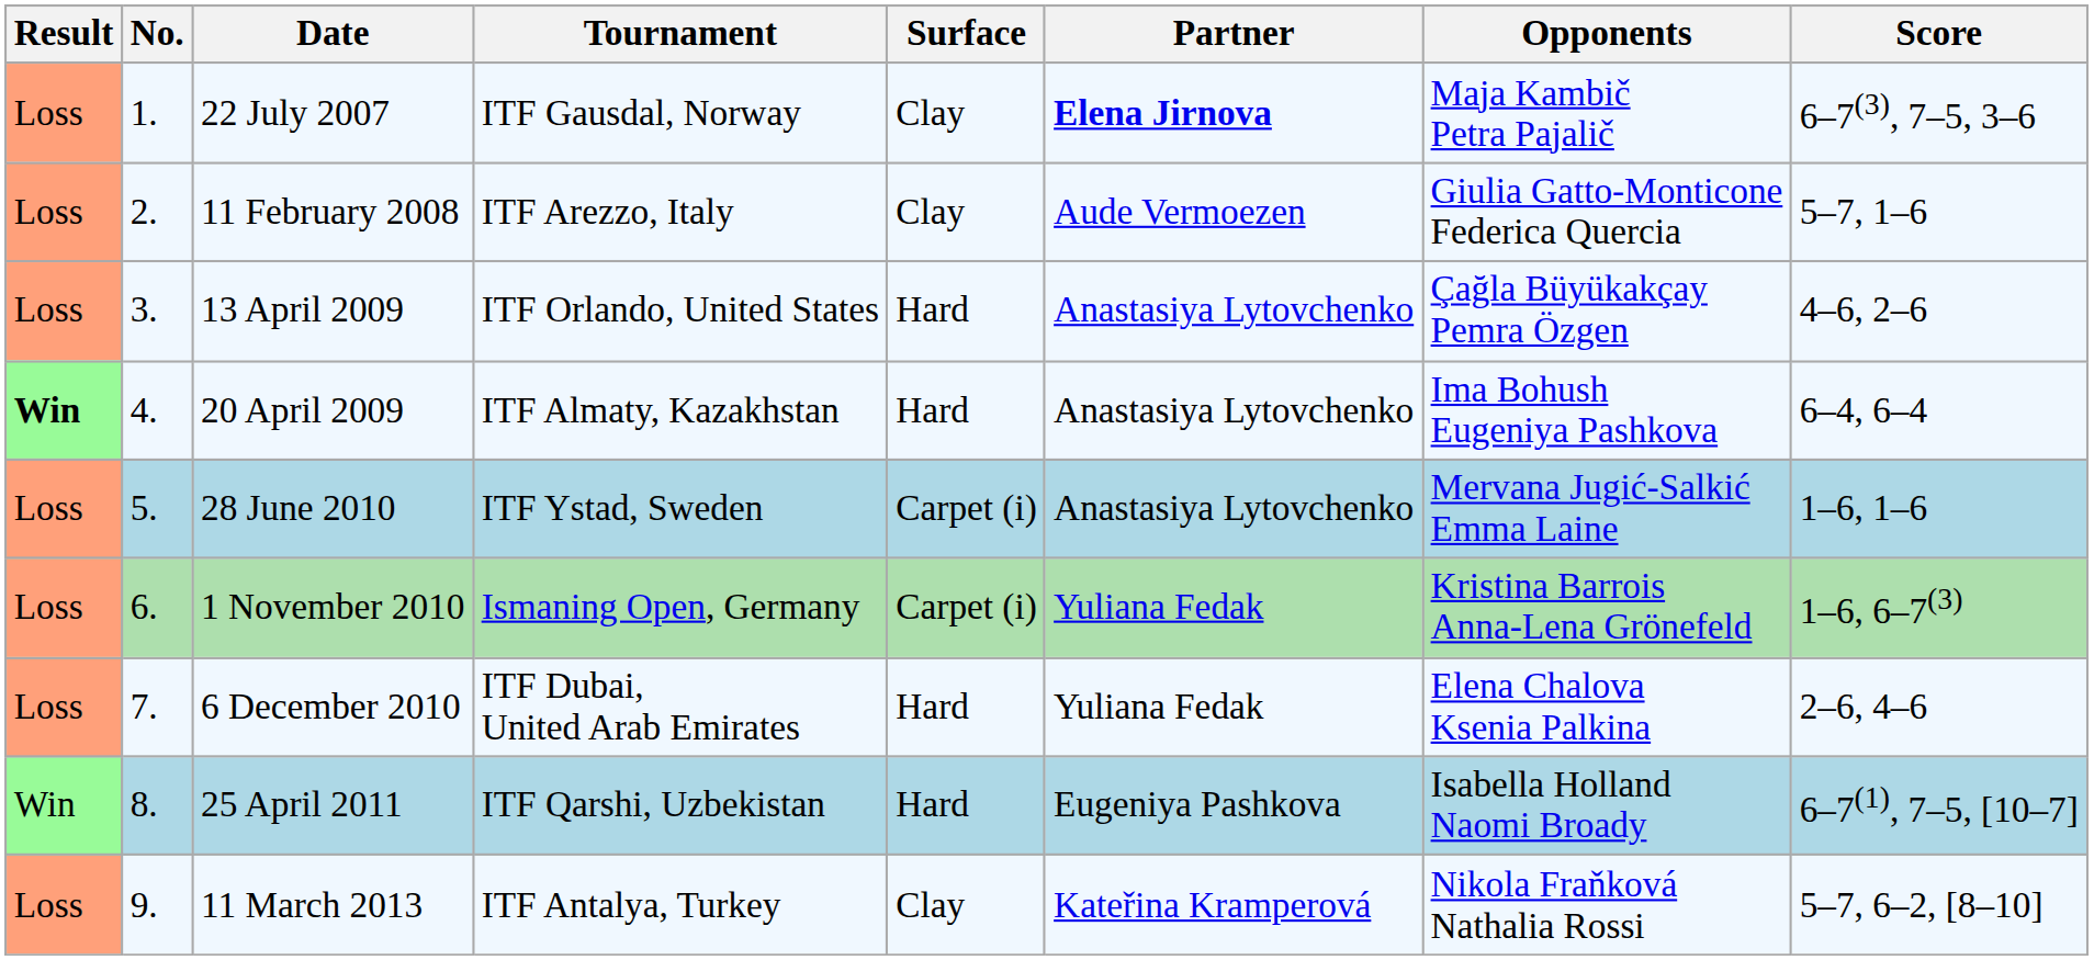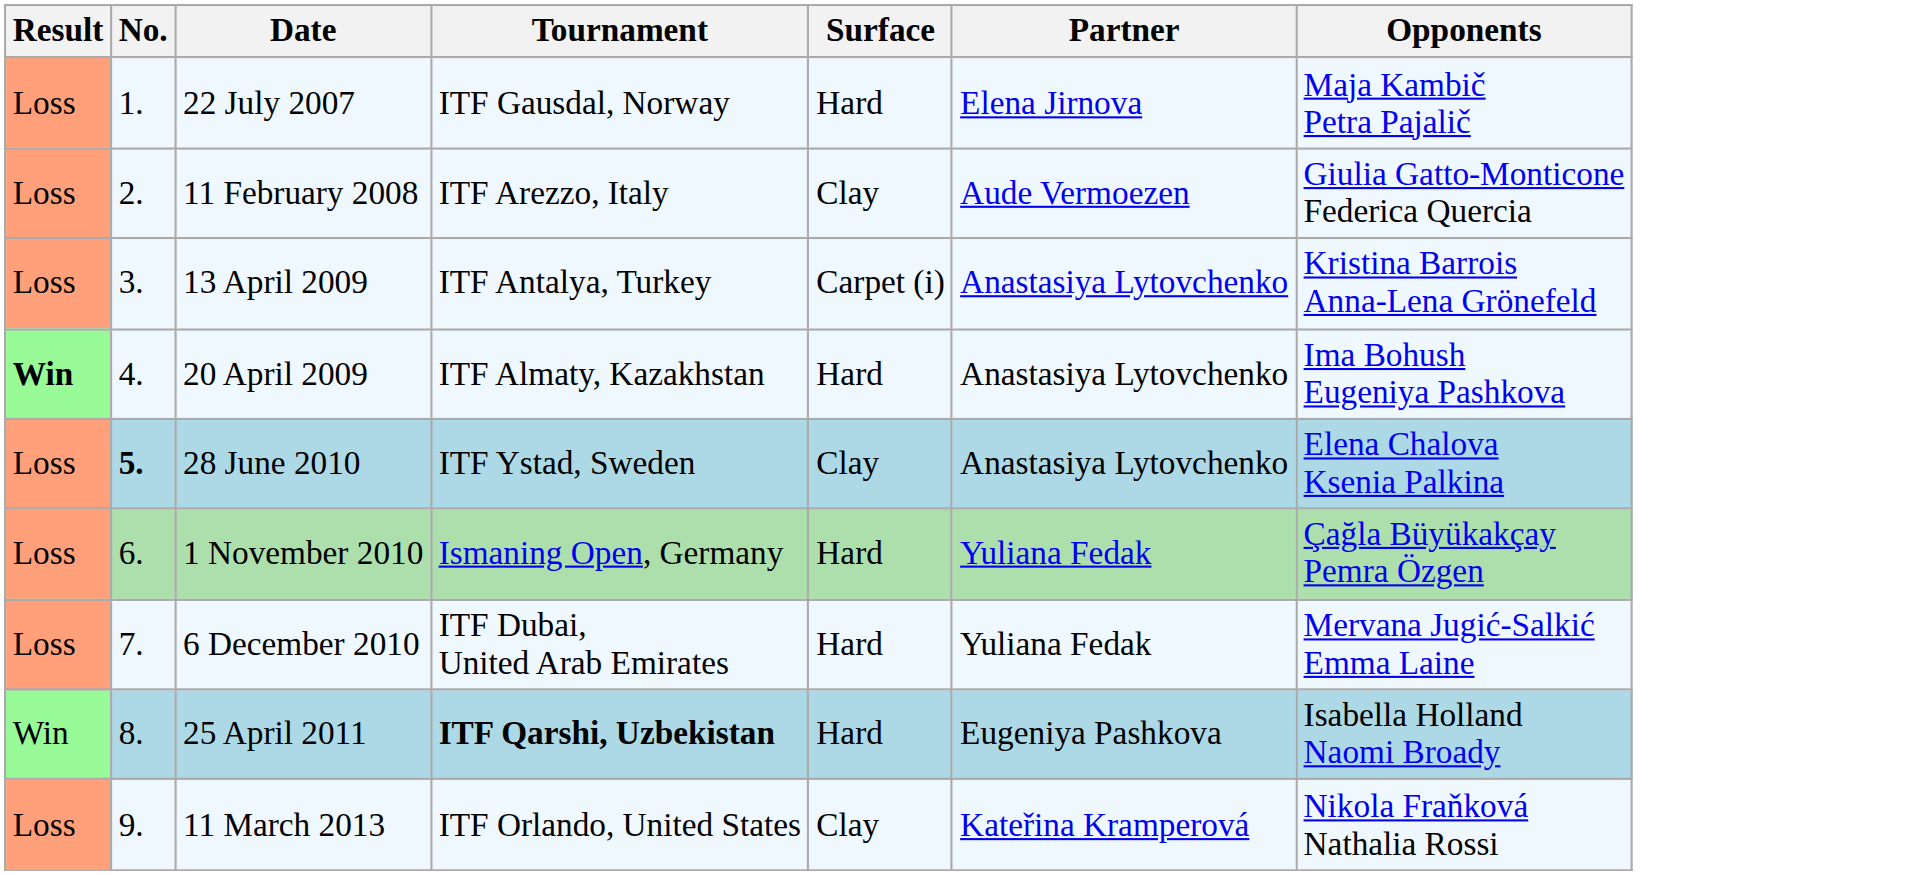- column: Score | 6–7(3), 7–5, 3–6 | 5–7, 1–6 | 4–6, 2–6 | 6–4, 6–4 | 1–6, 1–6 | 1–6, 6–7(3) | 2–6, 4–6 | 6–7(1), 7–5, [10–7] | 5–7, 6–2, [8–10]
22 July 2007 | Surface: Clay -> Hard
22 July 2007 | Partner: bold -> normal
13 April 2009 | Tournament: ITF Orlando, United States -> ITF Antalya, Turkey
13 April 2009 | Surface: Hard -> Carpet (i)
13 April 2009 | Opponents: Çağla Büyükakçay Pemra Özgen -> Kristina Barrois Anna-Lena Grönefeld
28 June 2010 | No.: normal -> bold
28 June 2010 | Surface: Carpet (i) -> Clay
28 June 2010 | Opponents: Mervana Jugić-Salkić Emma Laine -> Elena Chalova Ksenia Palkina
1 November 2010 | Surface: Carpet (i) -> Hard
1 November 2010 | Opponents: Kristina Barrois Anna-Lena Grönefeld -> Çağla Büyükakçay Pemra Özgen
6 December 2010 | Opponents: Elena Chalova Ksenia Palkina -> Mervana Jugić-Salkić Emma Laine
25 April 2011 | Tournament: normal -> bold
11 March 2013 | Tournament: ITF Antalya, Turkey -> ITF Orlando, United States
